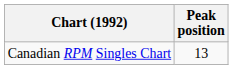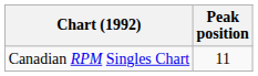Canadian RPM Singles Chart | Peak position: 13 -> 11
